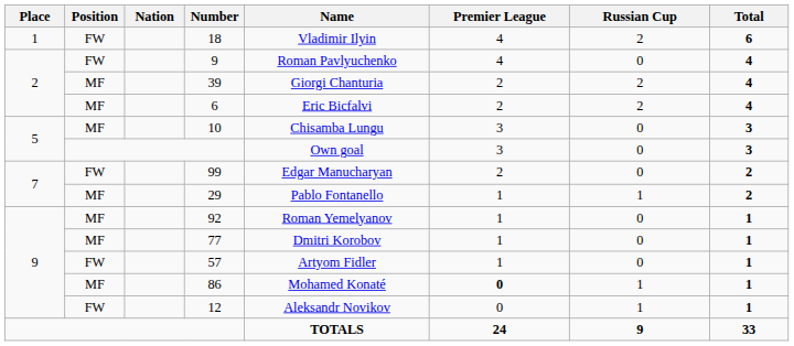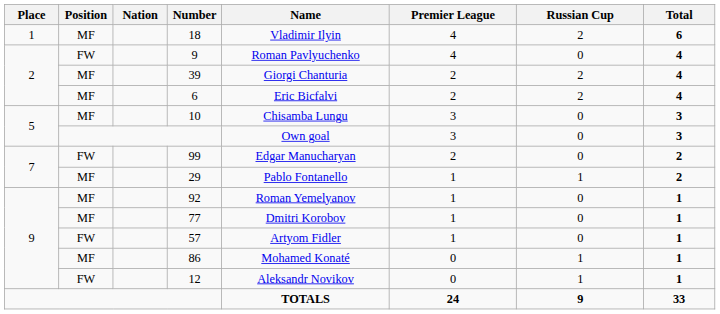18 | Position: FW -> MF
86 | Premier League: bold -> normal
